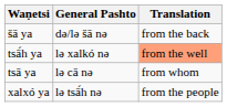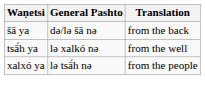tsā́h ya | Translation: lightsalmon background -> no background
- row: tsā ya | lə cā nə | from whom
